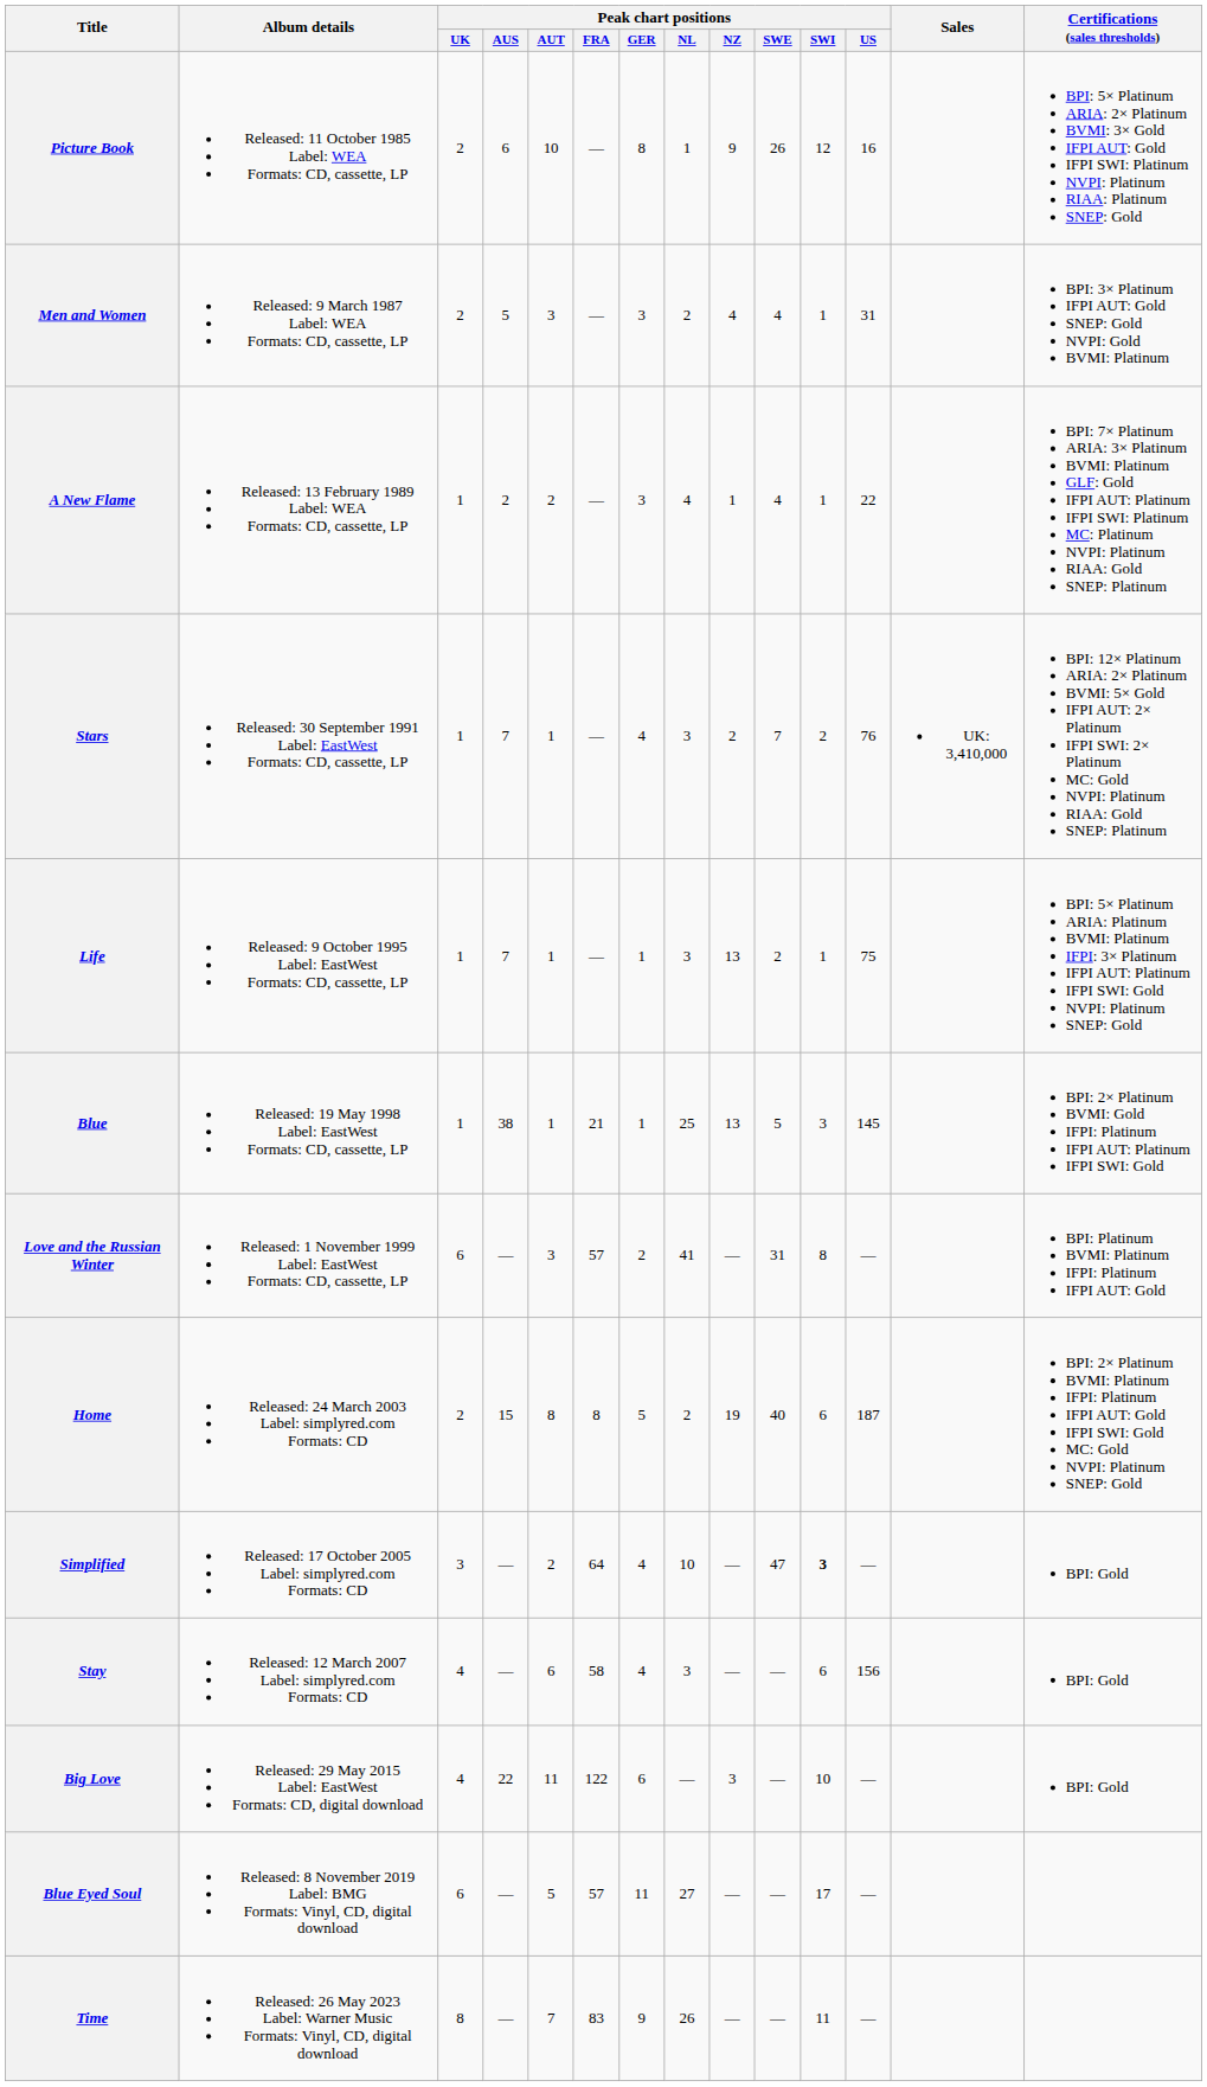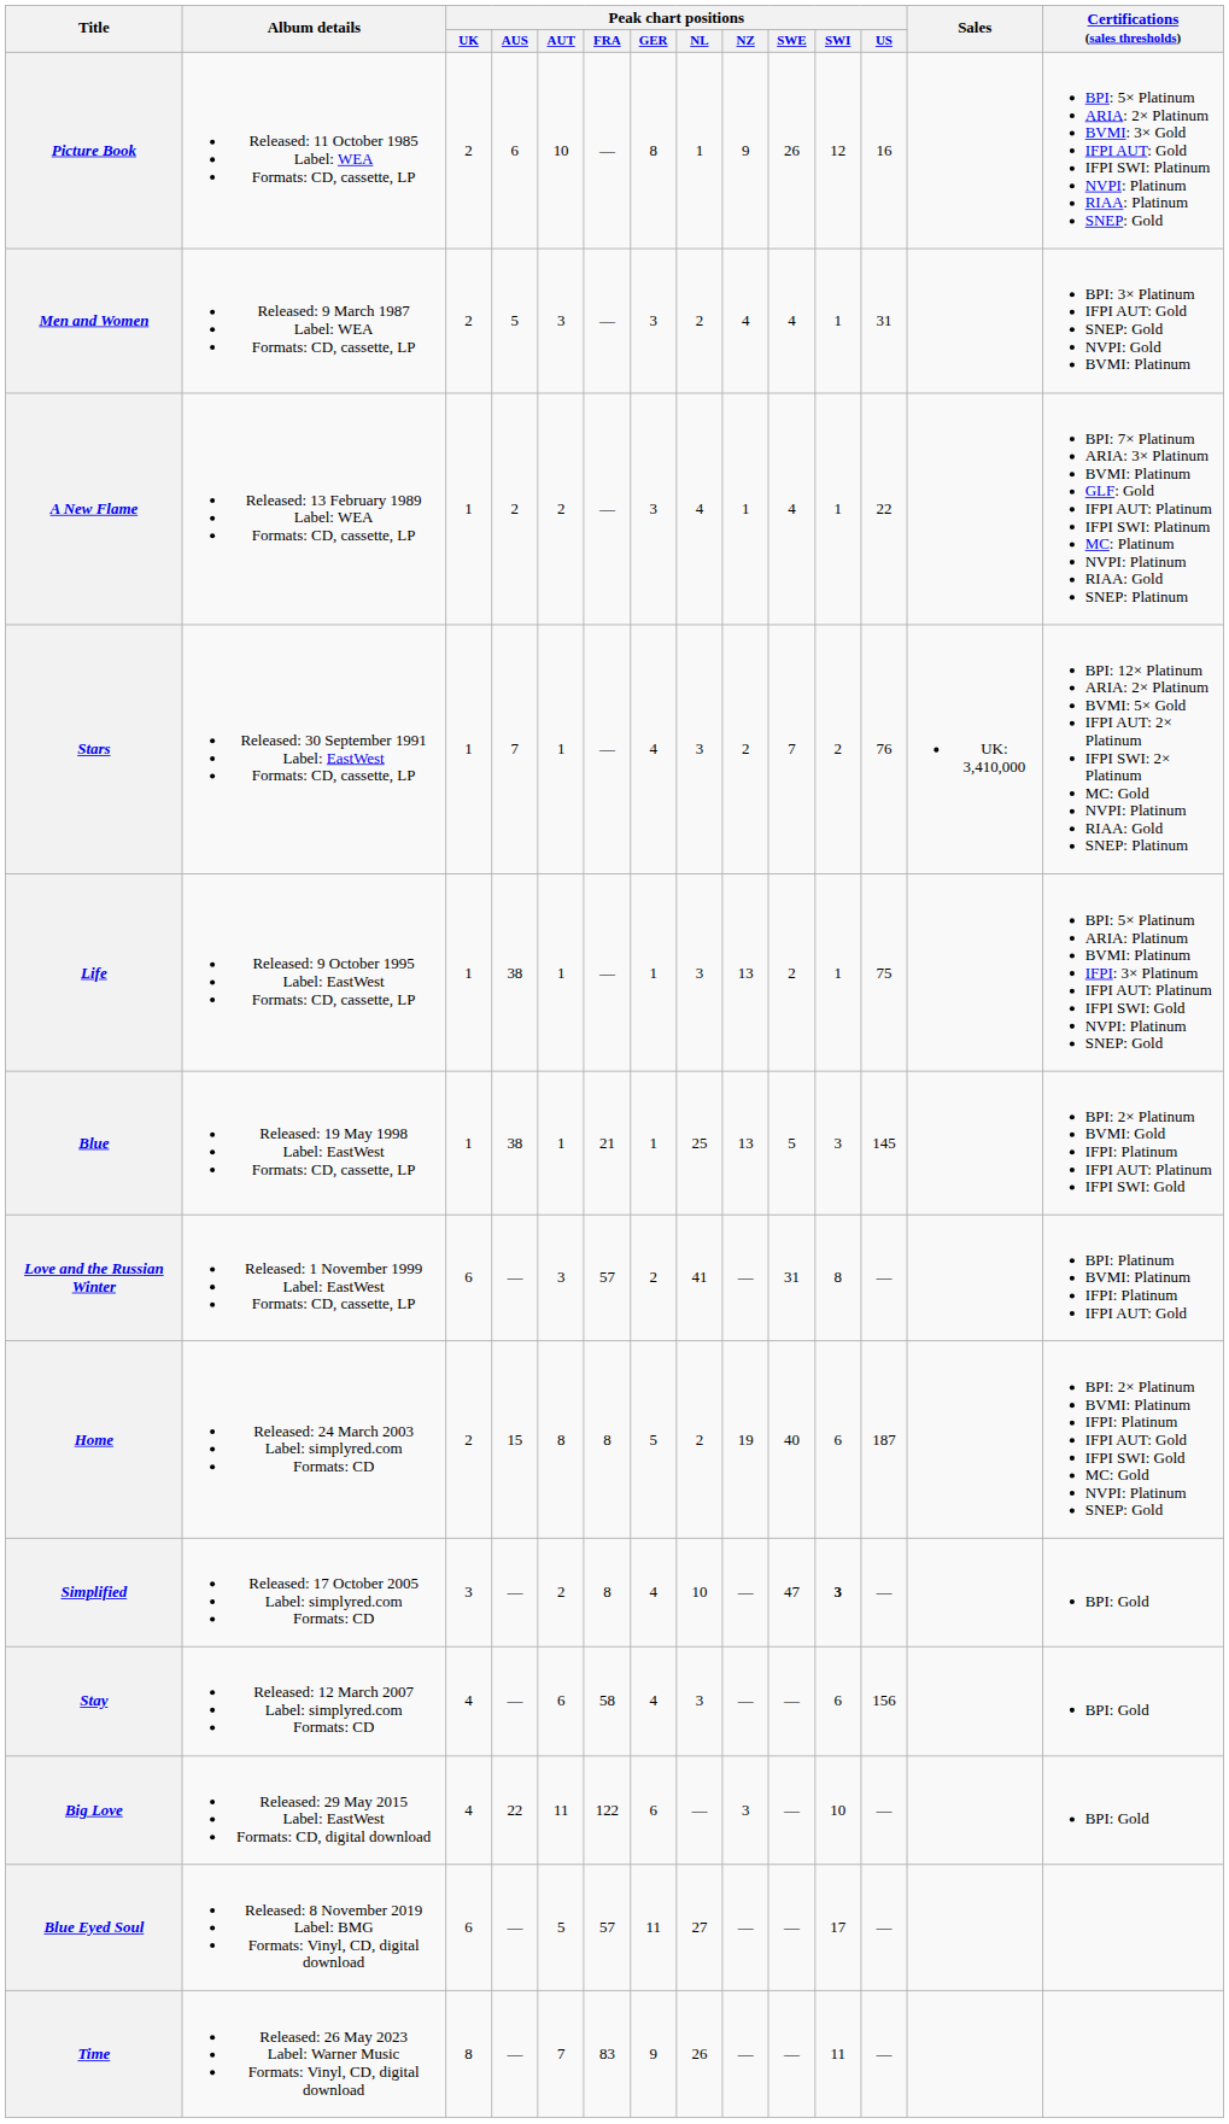Life | Peak chart positions / AUS: 7 -> 38
Simplified | Peak chart positions / FRA: 64 -> 8
